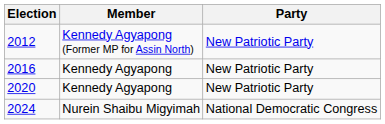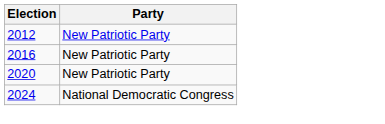- column: Member | Kennedy Agyapong (Former MP for Assin North) | Kennedy Agyapong | Kennedy Agyapong | Nurein Shaibu Migyimah
